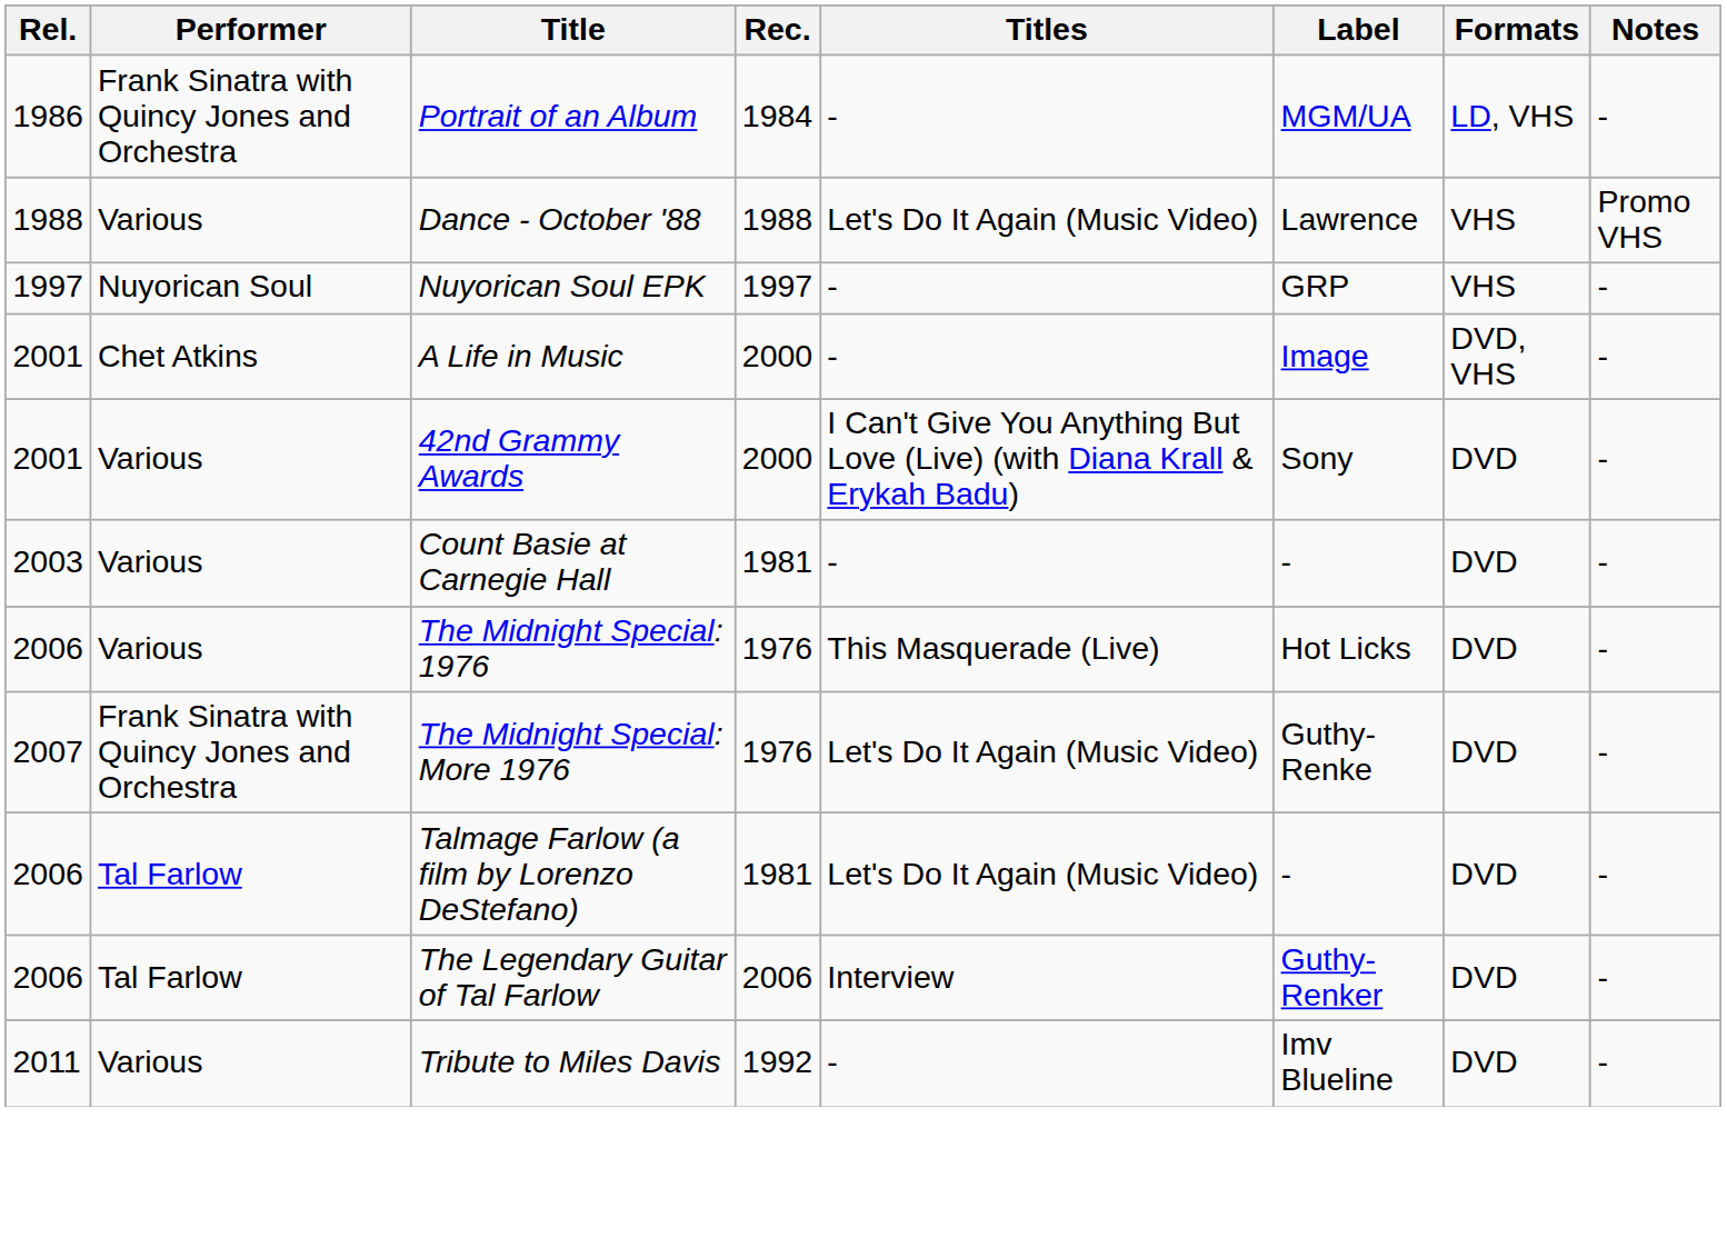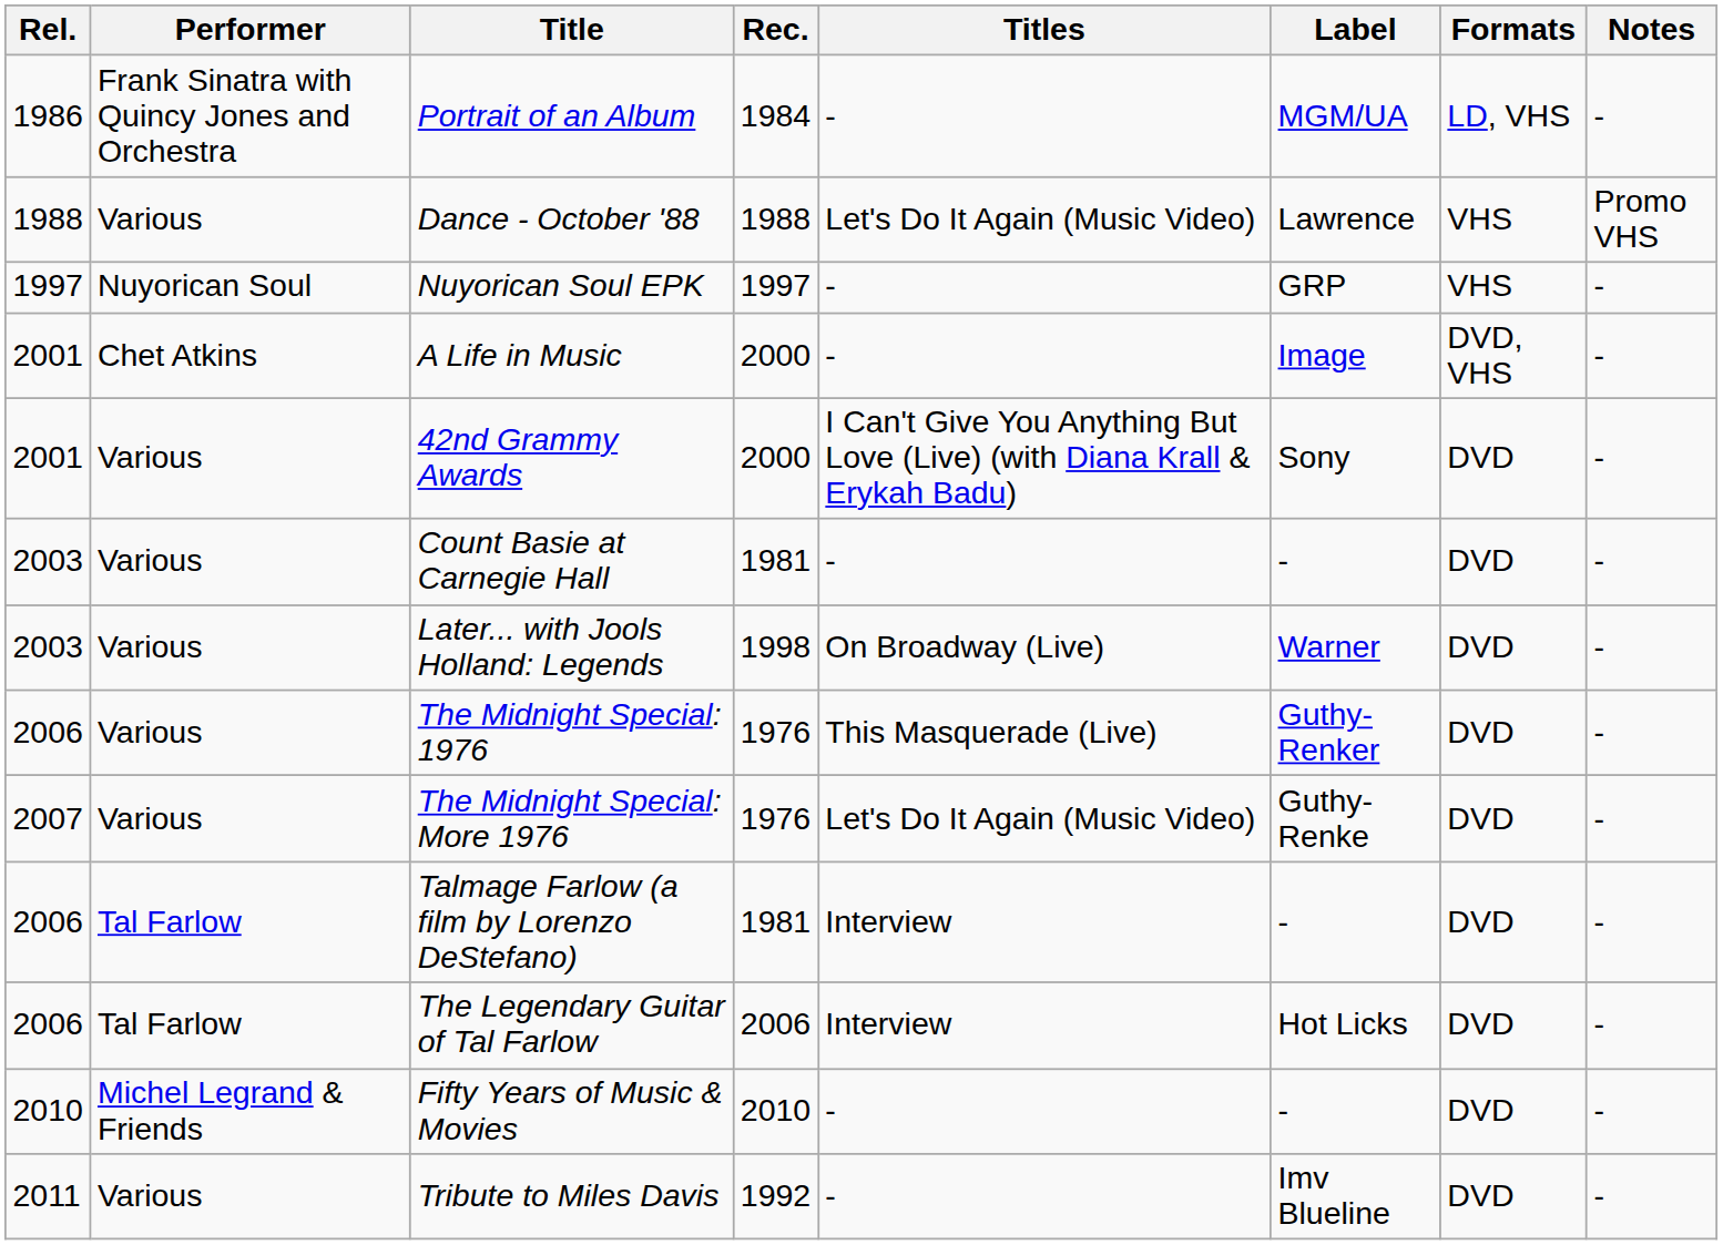+ row: 2003 | Various | Later... with Jools Holland: Legends | 1998 | On Broadway (Live) | Warner | DVD | -
The Midnight Special: 1976 | Label: Hot Licks -> Guthy-Renker
The Midnight Special: More 1976 | Performer: Frank Sinatra with Quincy Jones and Orchestra -> Various
Talmage Farlow (a film by Lorenzo DeStefano) | Titles: Let's Do It Again (Music Video) -> Interview
The Legendary Guitar of Tal Farlow | Label: Guthy-Renker -> Hot Licks
+ row: 2010 | Michel Legrand & Friends | Fifty Years of Music & Movies | 2010 | - | - | DVD | -
